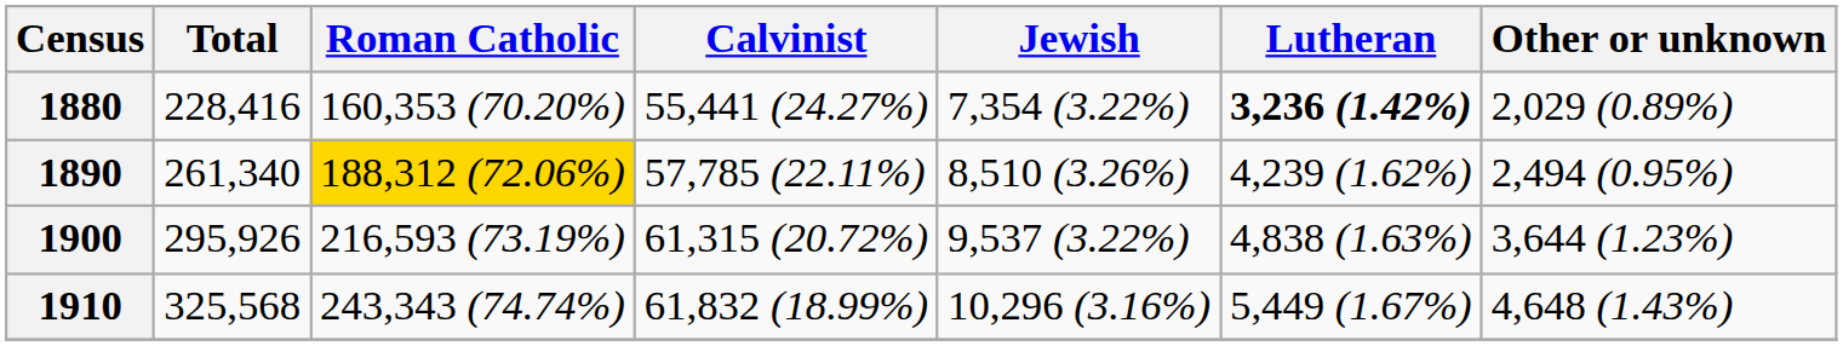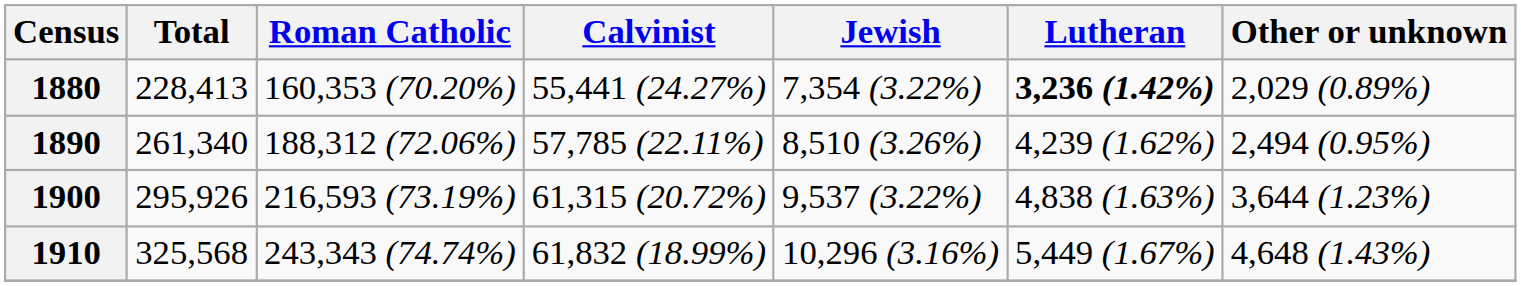1880 | Total: 228,416 -> 228,413
1890 | Roman Catholic: gold background -> no background
